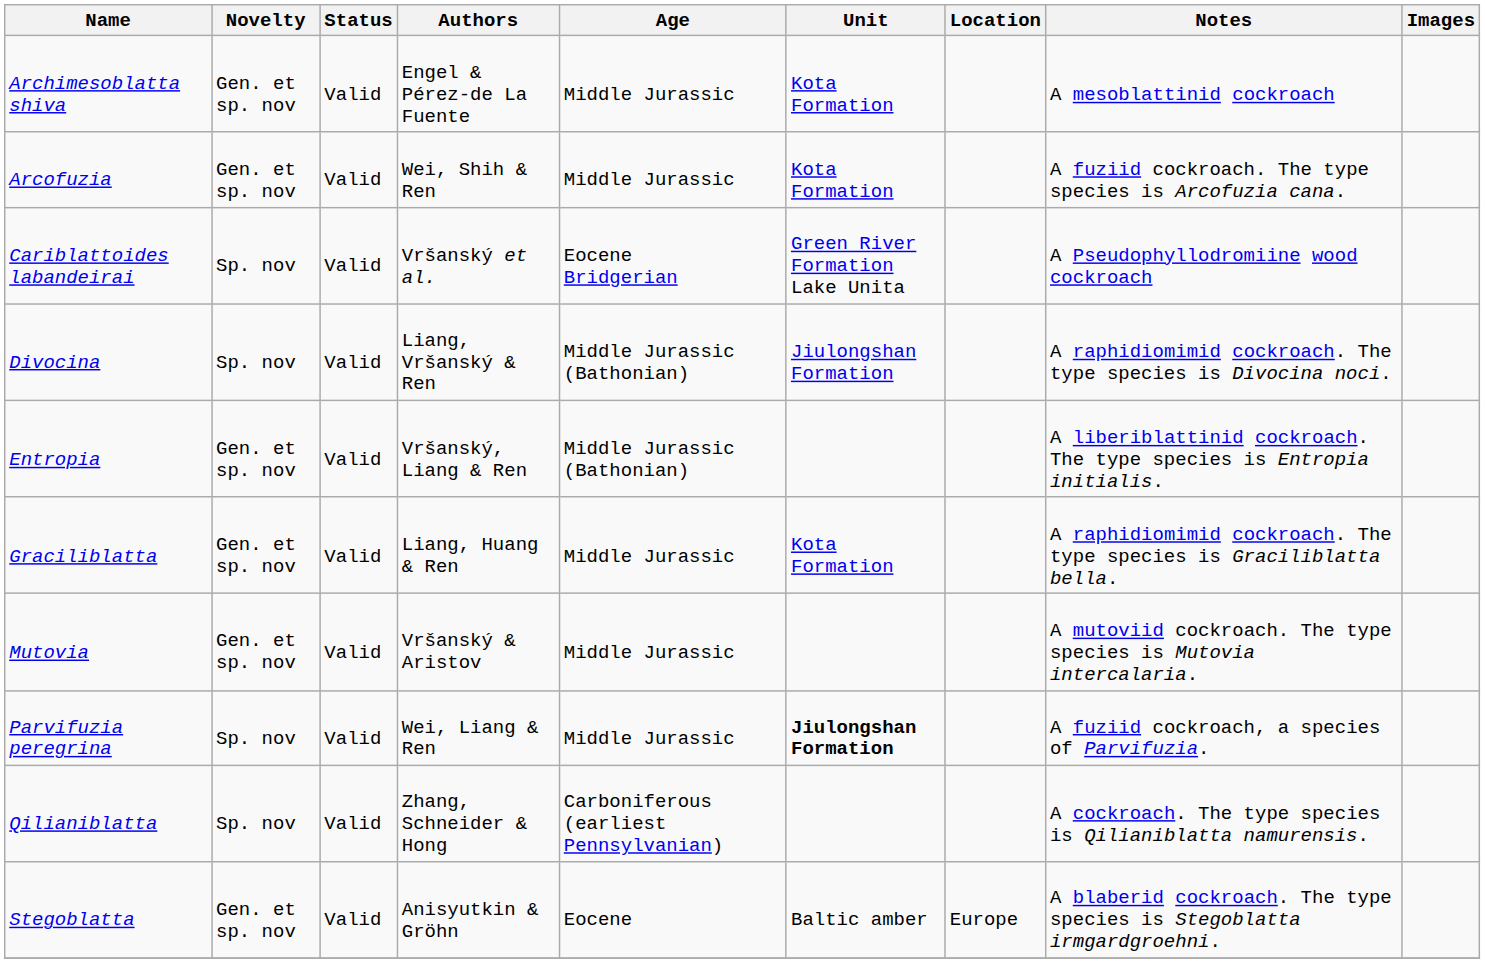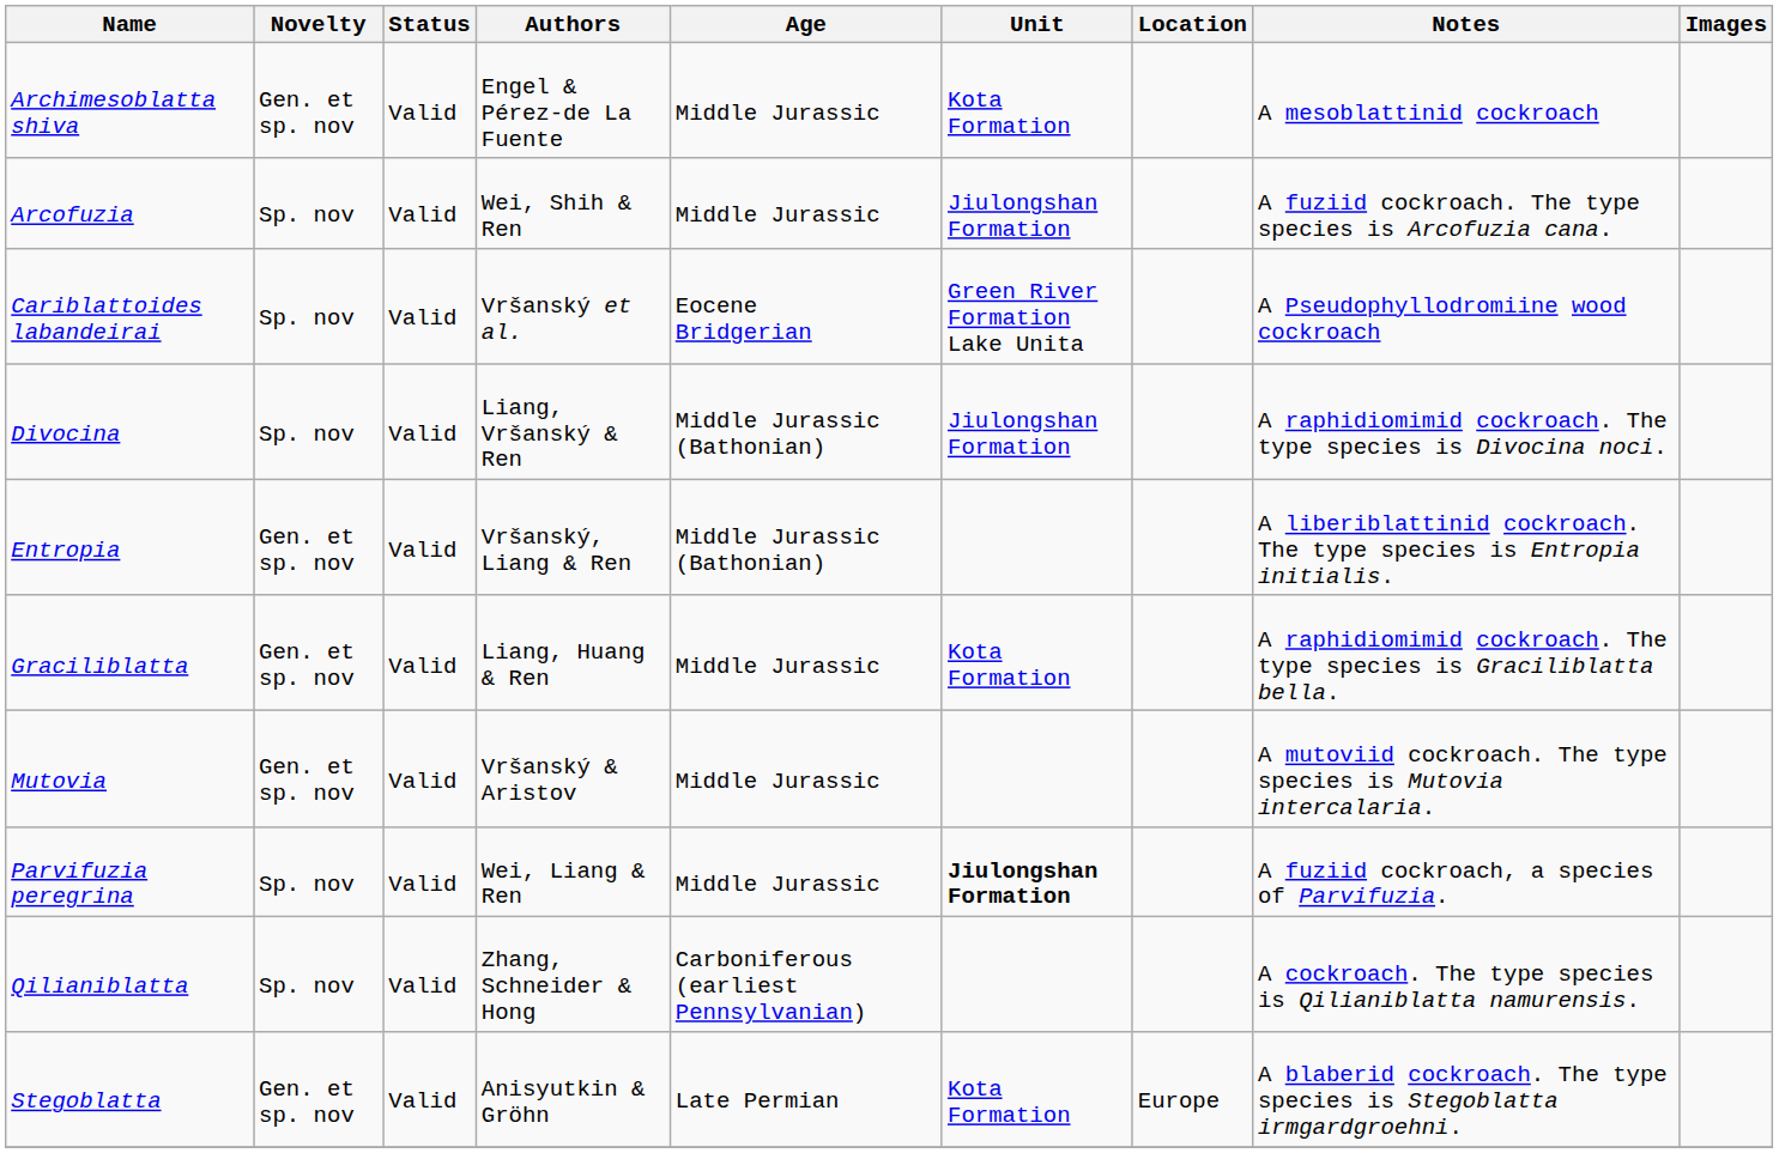Arcofuzia | Novelty: Gen. et sp. nov -> Sp. nov
Arcofuzia | Unit: Kota Formation -> Jiulongshan Formation
Stegoblatta | Age: Eocene -> Late Permian
Stegoblatta | Unit: Baltic amber -> Kota Formation
